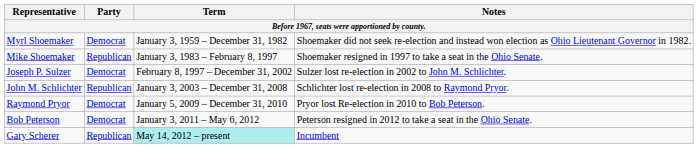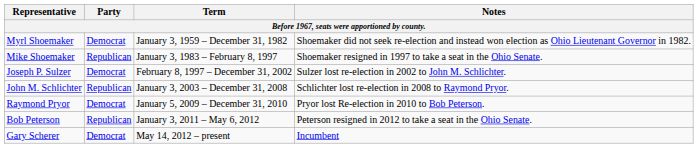Bob Peterson | Party: Democrat -> Republican
Gary Scherer | Party: Republican -> Democrat
Gary Scherer | Term: paleturquoise background -> no background
